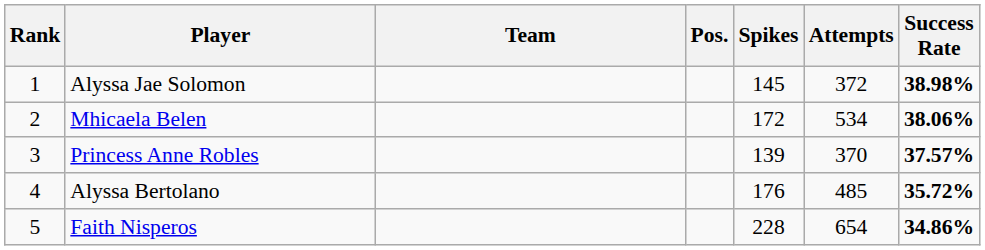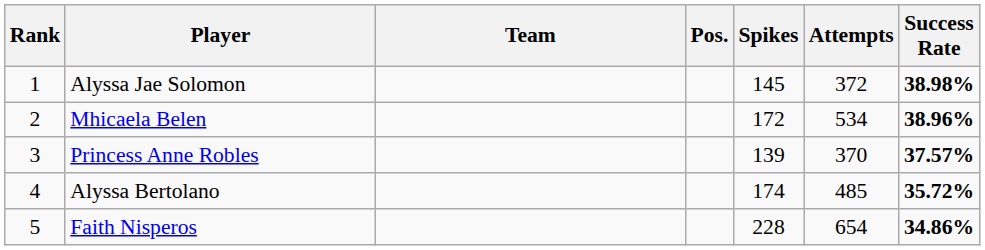Mhicaela Belen | Success Rate: 38.06% -> 38.96%
Alyssa Bertolano | Spikes: 176 -> 174
